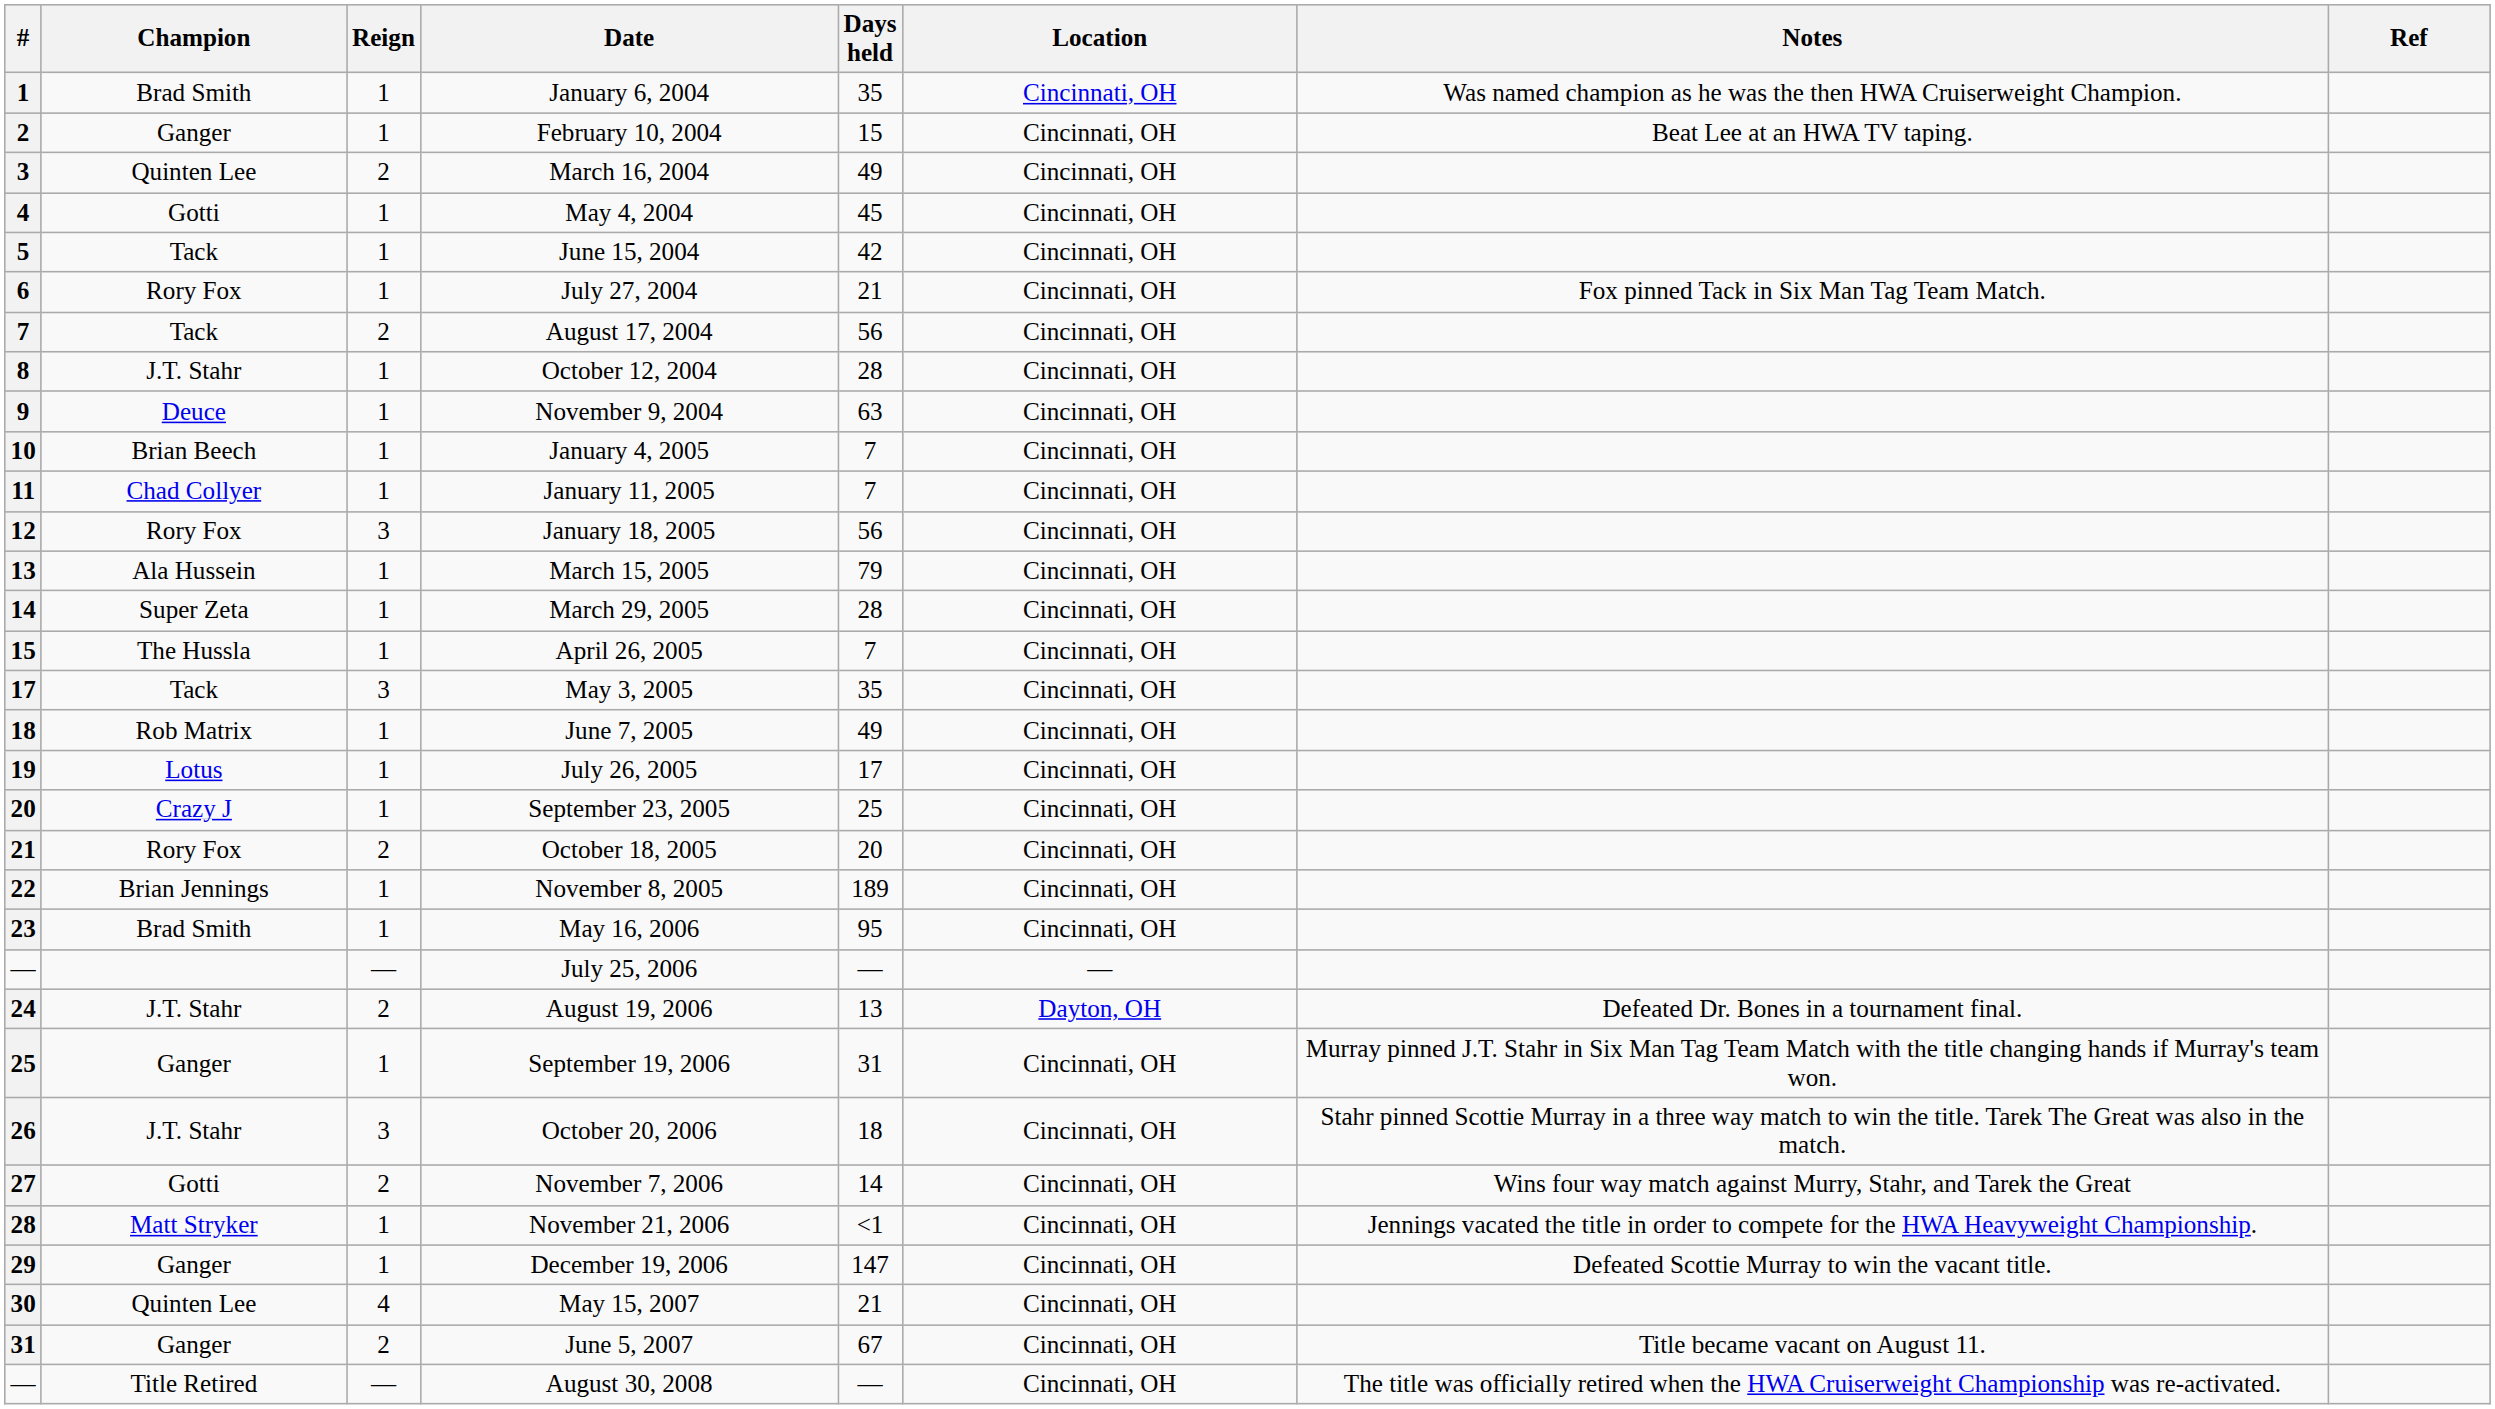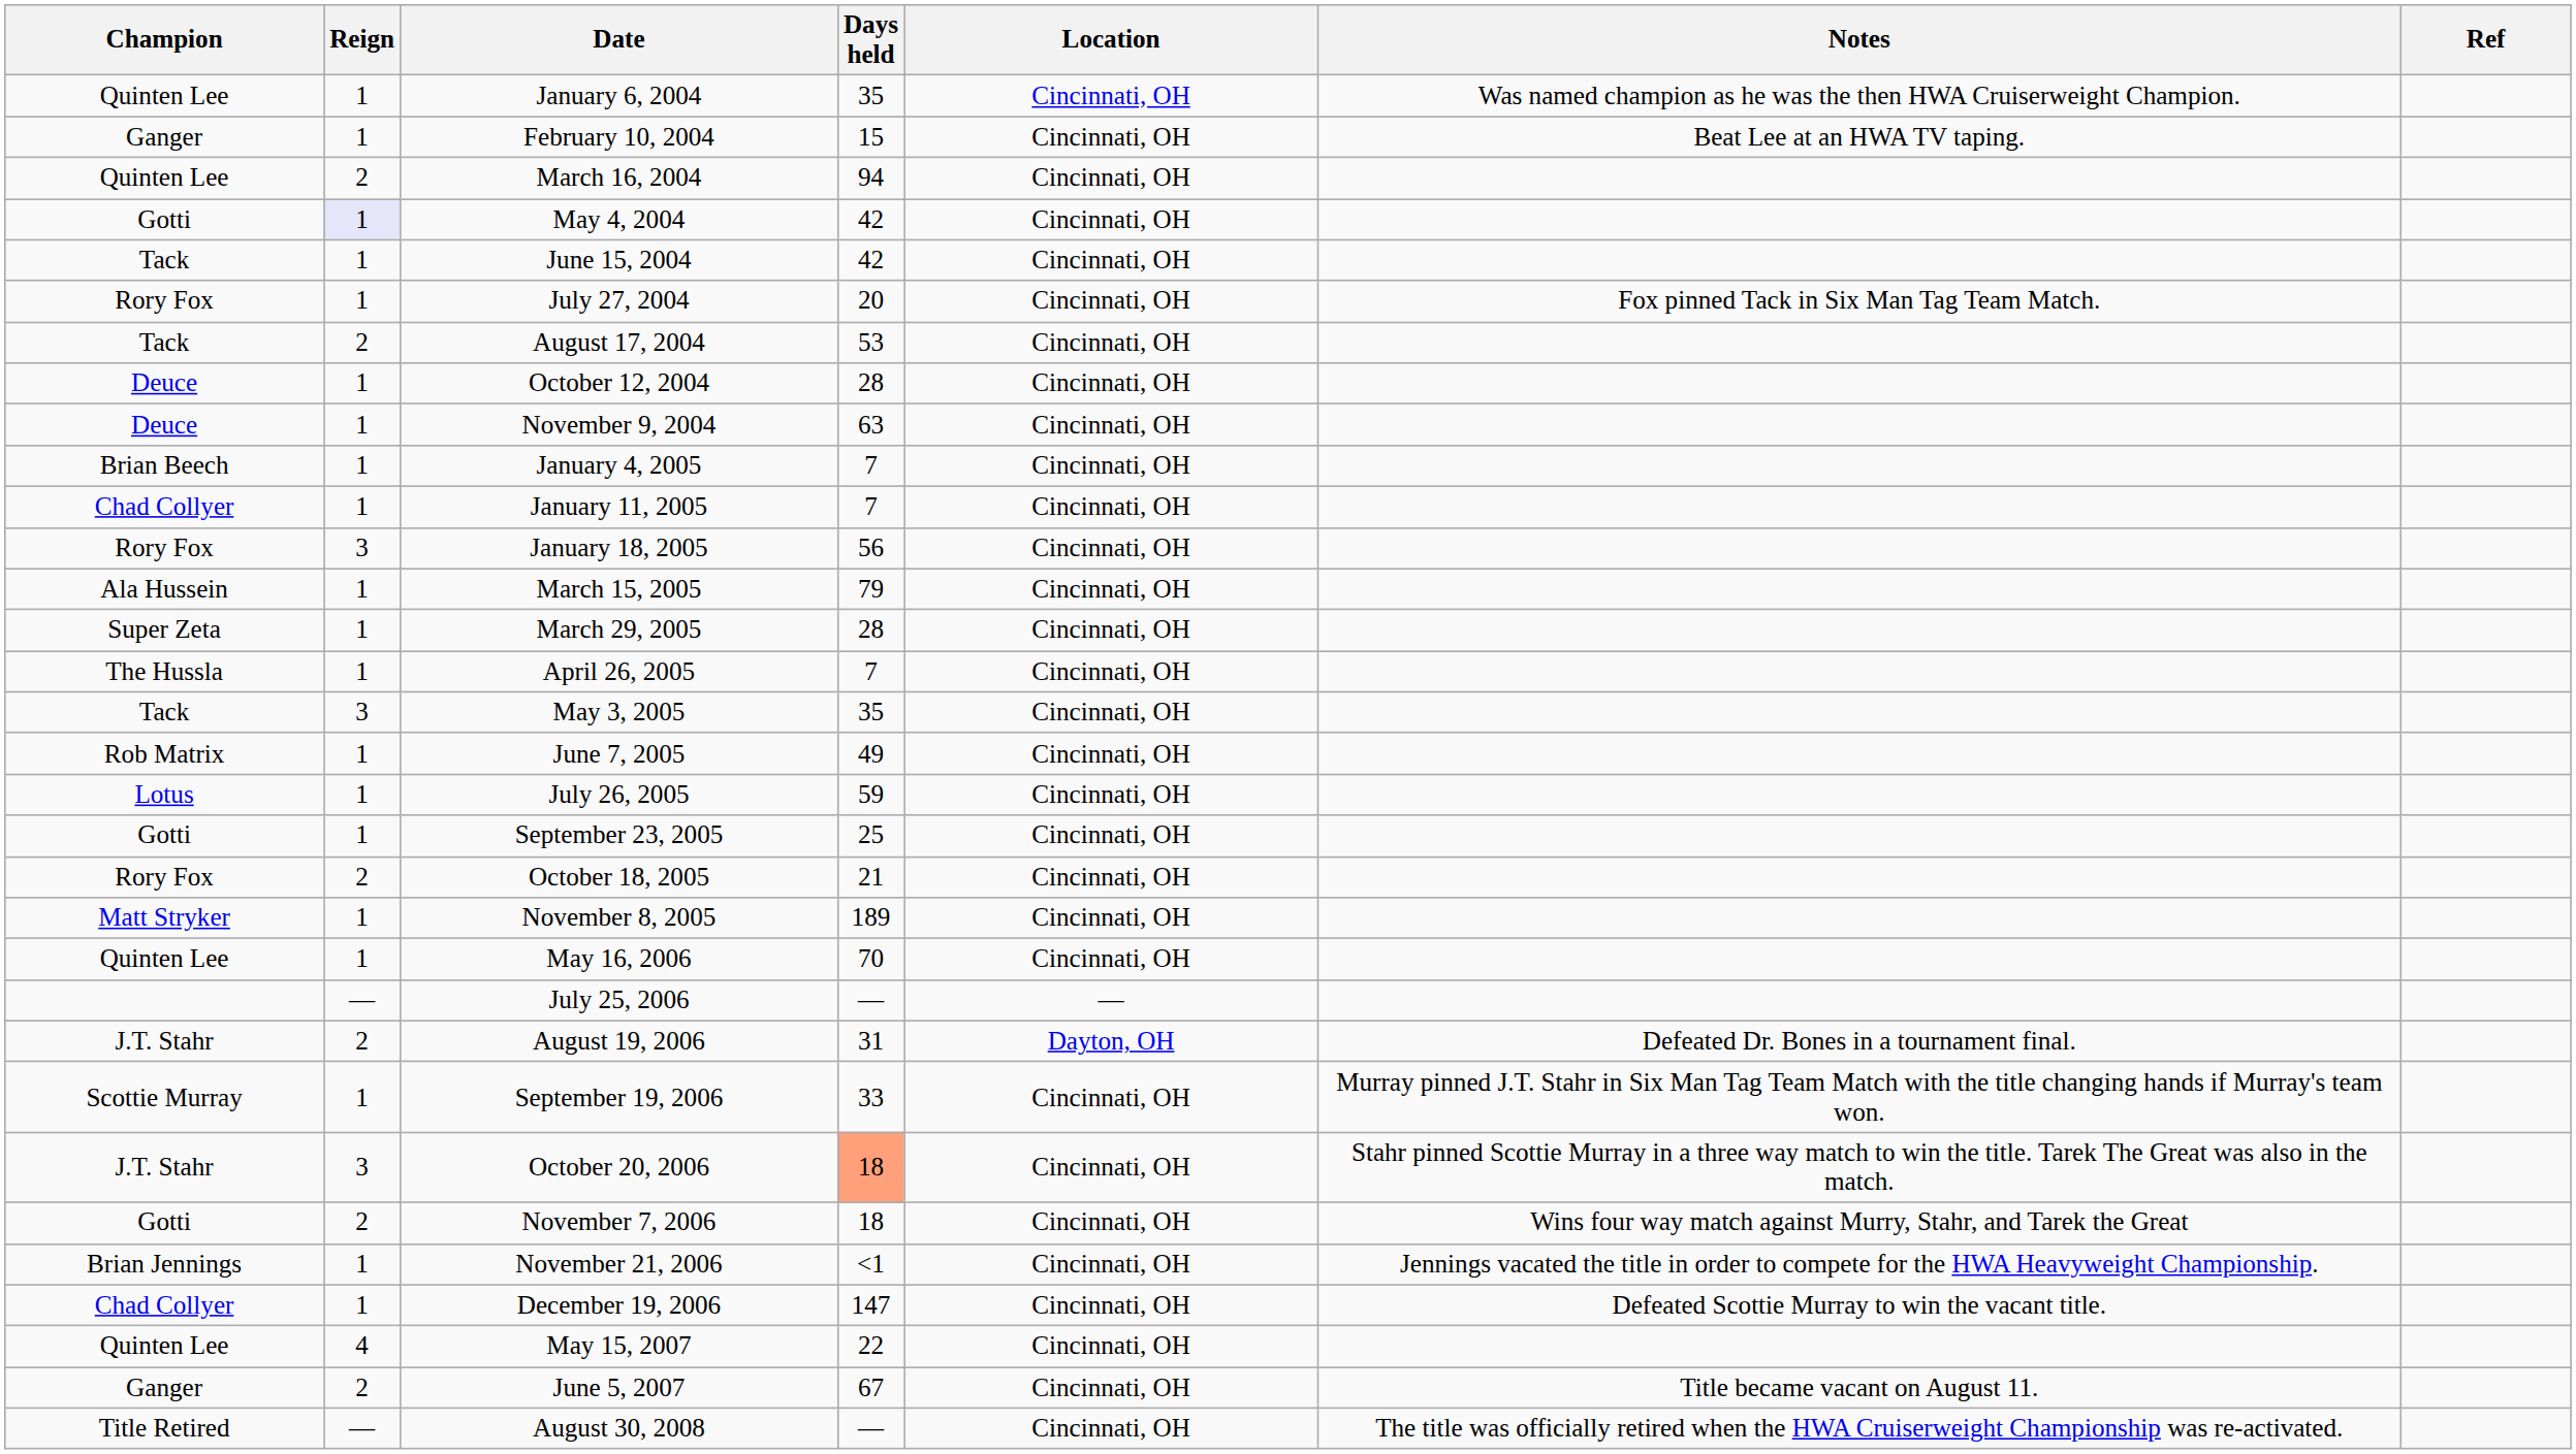- column: # | 1 | 2 | 3 | 4 | 5 | 6 | 7 | 8 | 9 | 10 | 11 | 12 | 13 | 14 | 15 | 17 | 18 | 19 | 20 | 21 | 22 | 23 | — | 24 | 25 | 26 | 27 | 28 | 29 | 30 | 31 | —
January 6, 2004 | Champion: Brad Smith -> Quinten Lee
March 16, 2004 | Days held: 49 -> 94
May 4, 2004 | Reign: no background -> lavender background
May 4, 2004 | Days held: 45 -> 42
July 27, 2004 | Days held: 21 -> 20
August 17, 2004 | Days held: 56 -> 53
October 12, 2004 | Champion: J.T. Stahr -> Deuce
July 26, 2005 | Days held: 17 -> 59
September 23, 2005 | Champion: Crazy J -> Gotti
October 18, 2005 | Days held: 20 -> 21
November 8, 2005 | Champion: Brian Jennings -> Matt Stryker
May 16, 2006 | Champion: Brad Smith -> Quinten Lee
May 16, 2006 | Days held: 95 -> 70
August 19, 2006 | Days held: 13 -> 31
September 19, 2006 | Champion: Ganger -> Scottie Murray
September 19, 2006 | Days held: 31 -> 33
October 20, 2006 | Days held: no background -> lightsalmon background
November 7, 2006 | Days held: 14 -> 18
November 21, 2006 | Champion: Matt Stryker -> Brian Jennings
December 19, 2006 | Champion: Ganger -> Chad Collyer
May 15, 2007 | Days held: 21 -> 22
